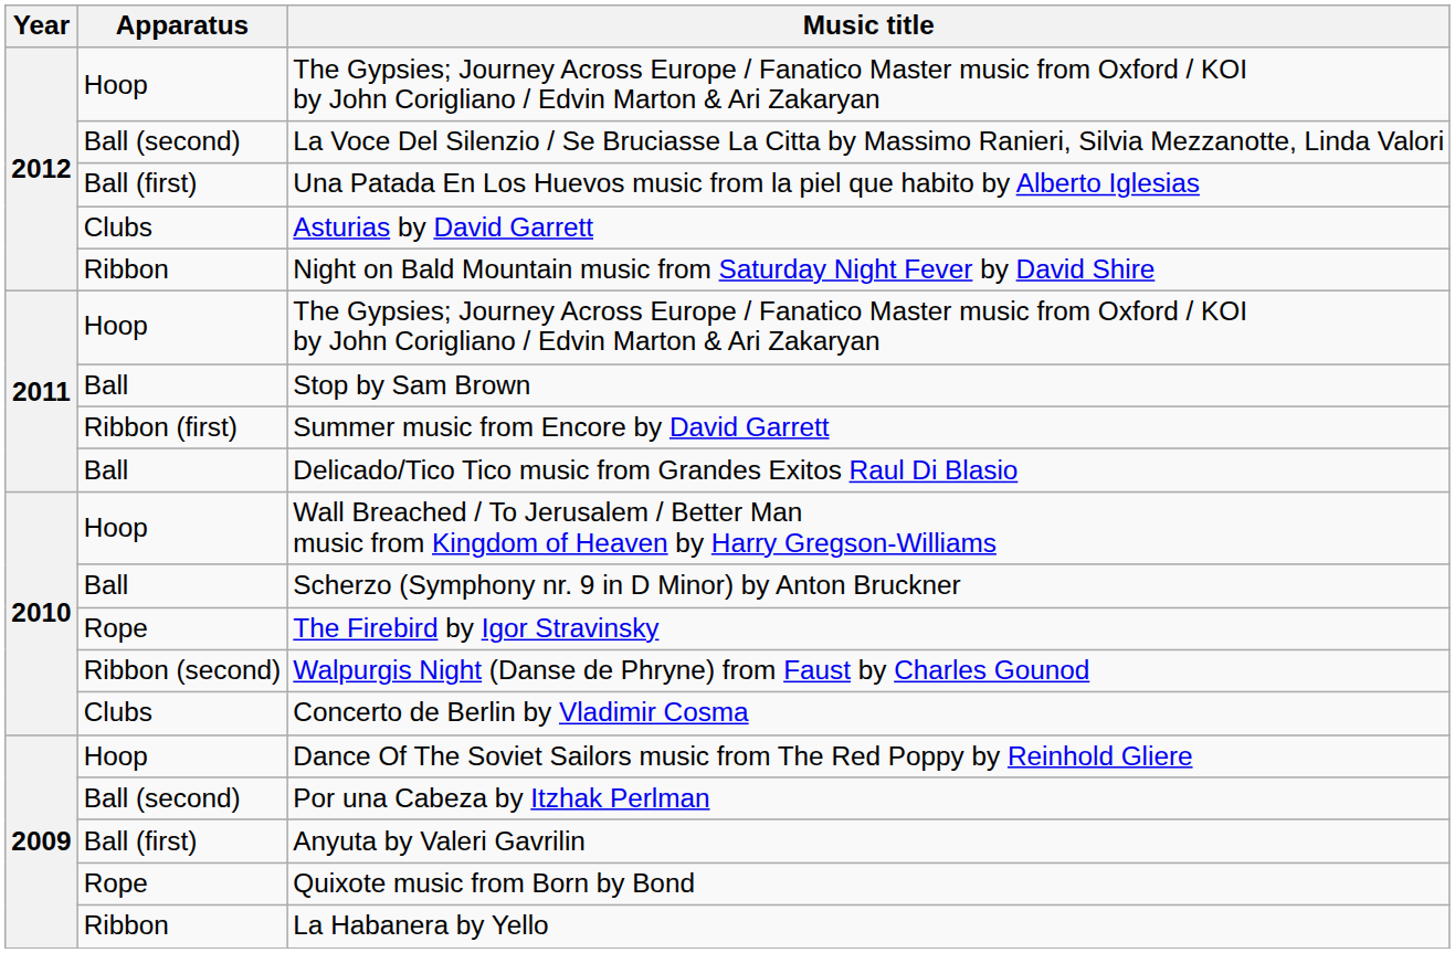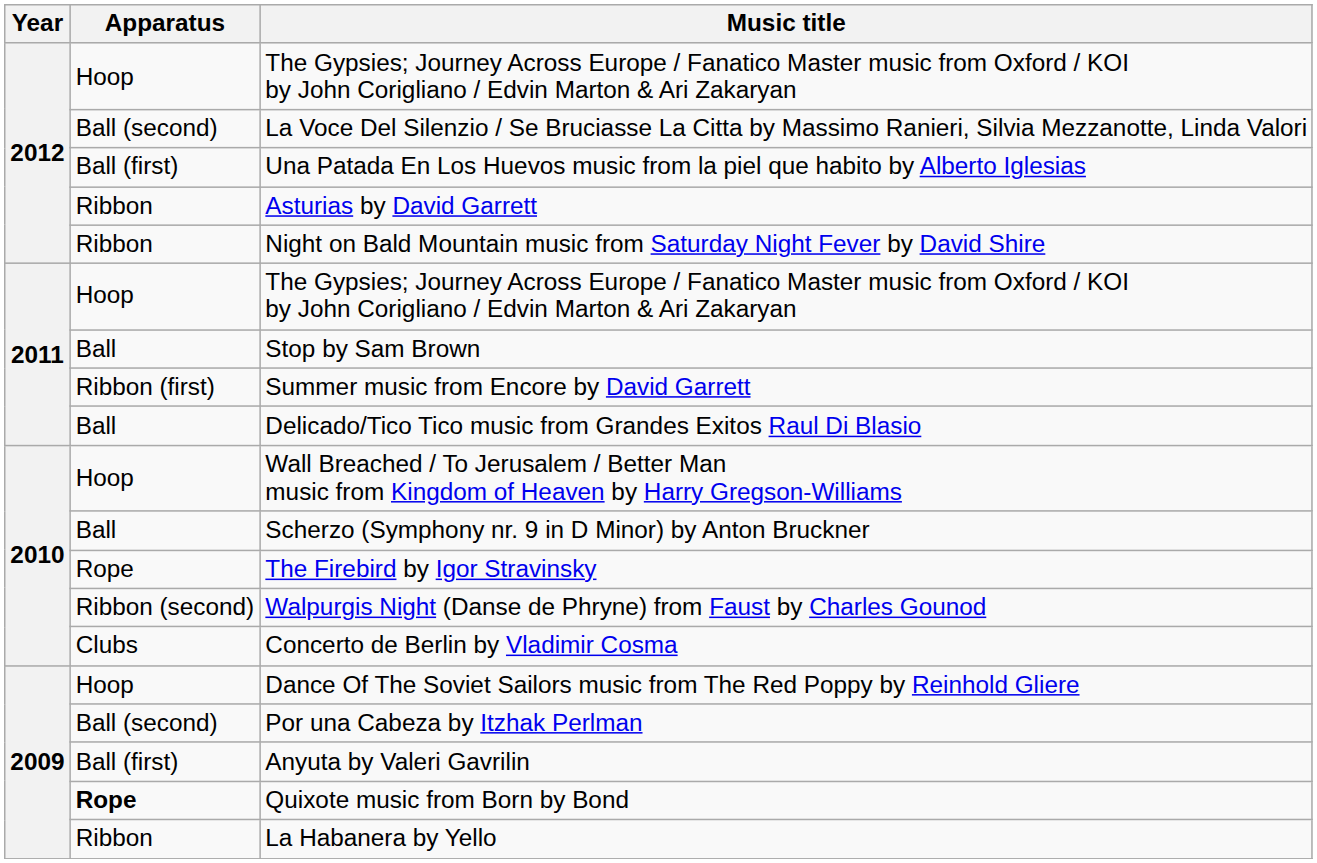Asturias by David Garrett | Apparatus: Clubs -> Ribbon
Quixote music from Born by Bond | Apparatus: normal -> bold
